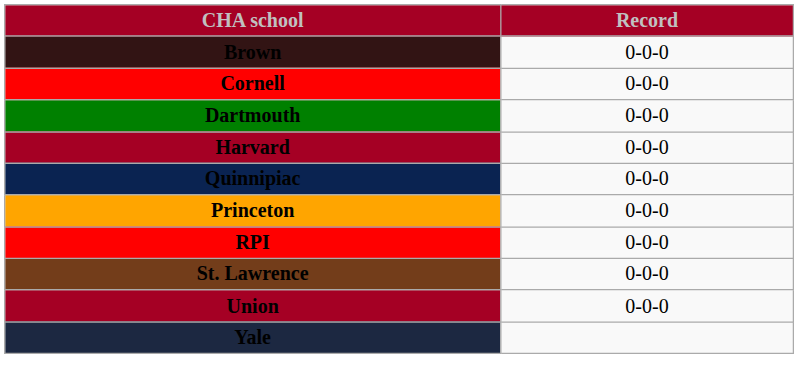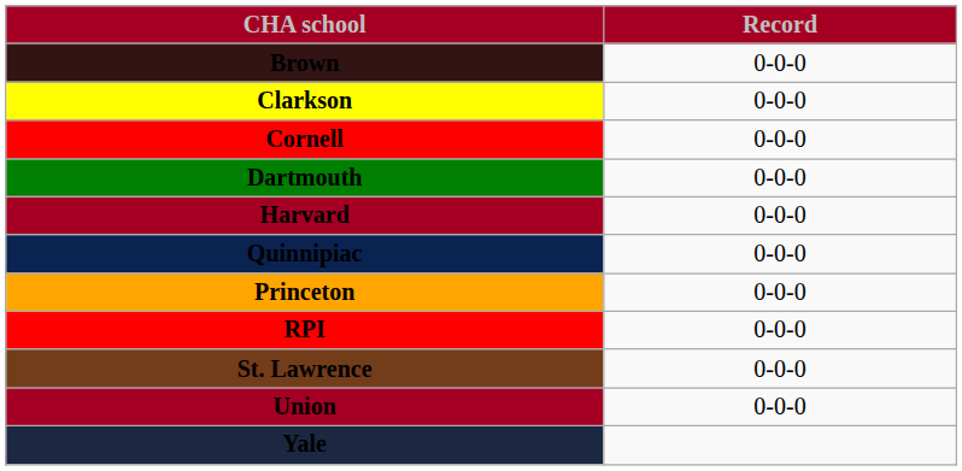+ row: Clarkson | 0-0-0
